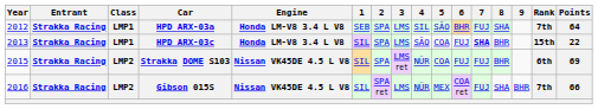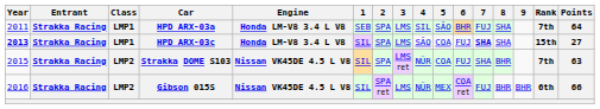HPD ARX-03a | Year: 2012 -> 2011
HPD ARX-03c | Year: normal -> bold
HPD ARX-03c | 8: BHR -> SHA
HPD ARX-03c | Points: 22 -> 27
Strakka DOME S103 | 7: FUJ -> SHA
Strakka DOME S103 | Rank: 6th -> 7th
Strakka DOME S103 | Points: 69 -> 63
Gibson 015S | 8: SHA -> BHR
Gibson 015S | Rank: 7th -> 6th
